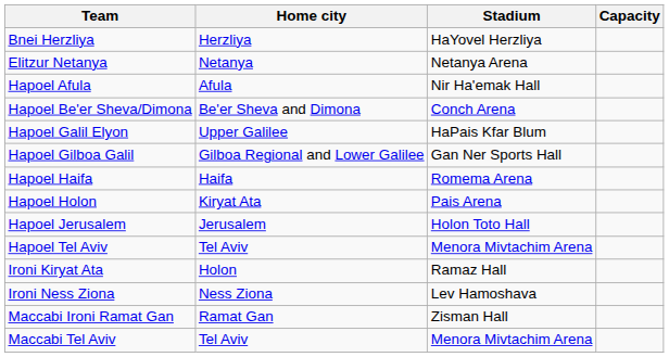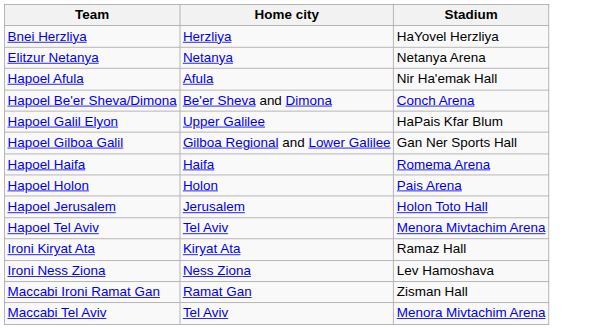- column: Capacity
Hapoel Holon | Home city: Kiryat Ata -> Holon
Ironi Kiryat Ata | Home city: Holon -> Kiryat Ata
